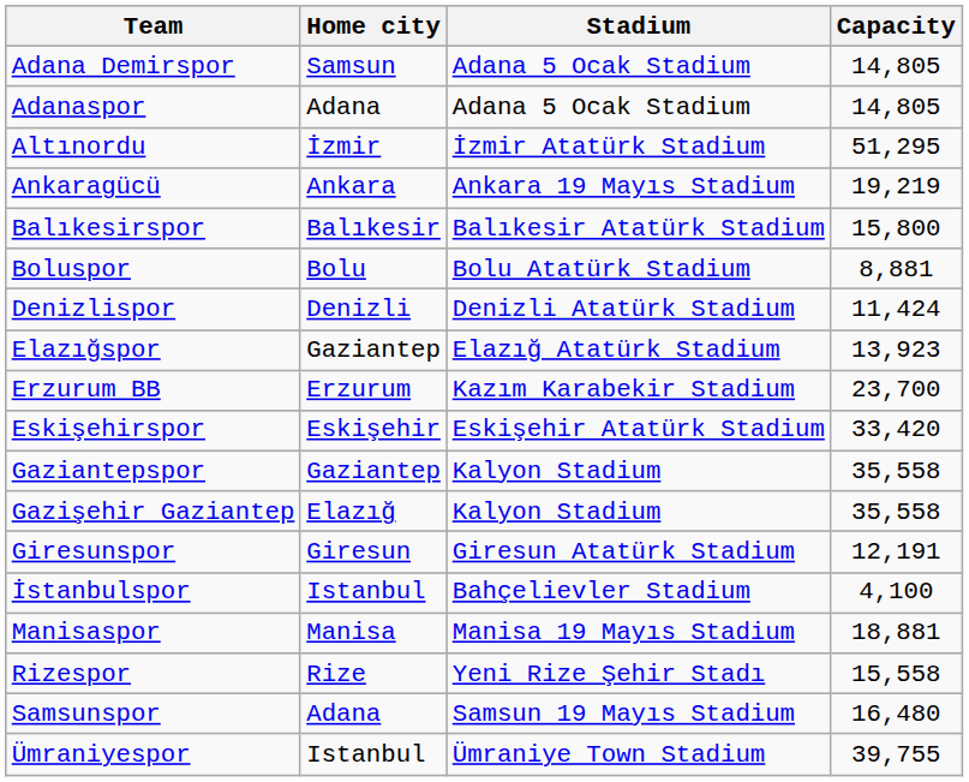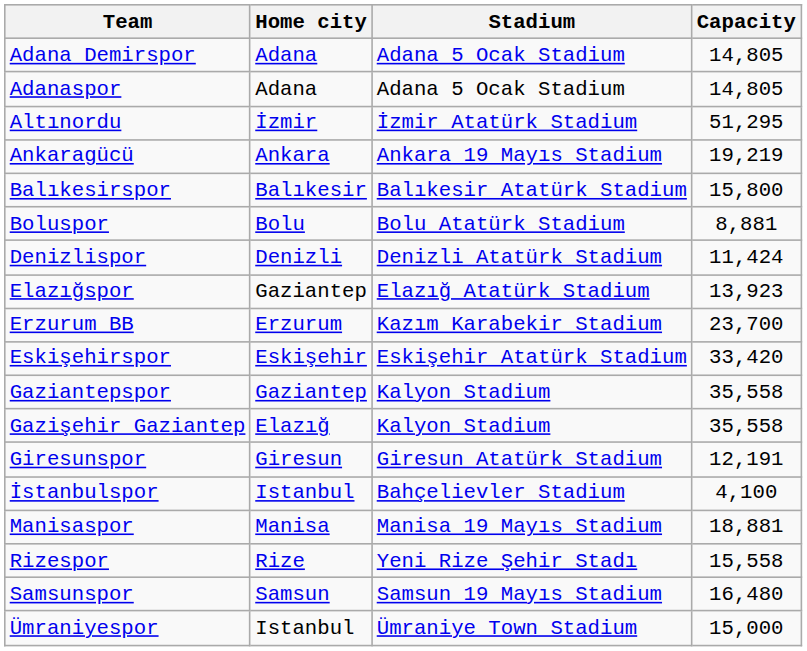Adana Demirspor | Home city: Samsun -> Adana
Samsunspor | Home city: Adana -> Samsun
Ümraniyespor | Capacity: 39,755 -> 15,000
